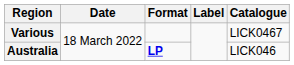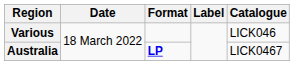Various | Catalogue: LICK0467 -> LICK046
Australia | Catalogue: LICK046 -> LICK0467
